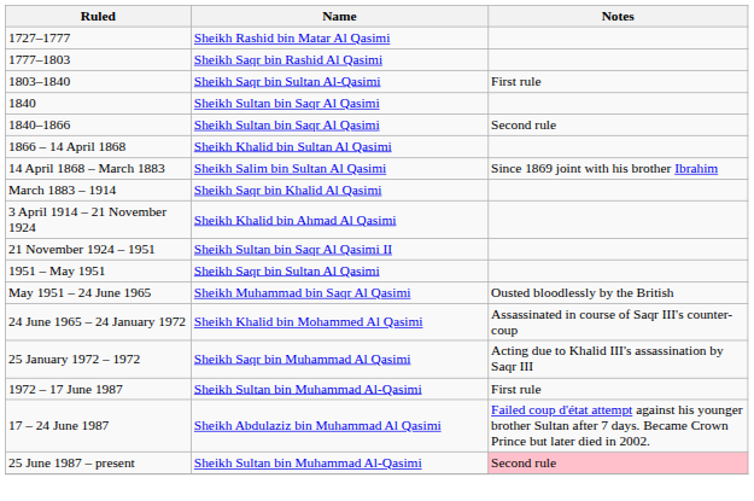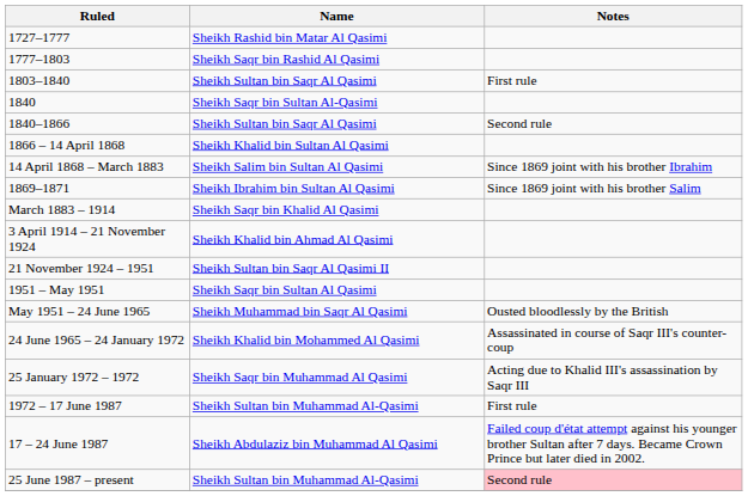1803–1840 | Name: Sheikh Saqr bin Sultan Al-Qasimi -> Sheikh Sultan bin Saqr Al Qasimi
1840 | Name: Sheikh Sultan bin Saqr Al Qasimi -> Sheikh Saqr bin Sultan Al-Qasimi
+ row: 1869–1871 | Sheikh Ibrahim bin Sultan Al Qasimi | Since 1869 joint with his brother Salim
